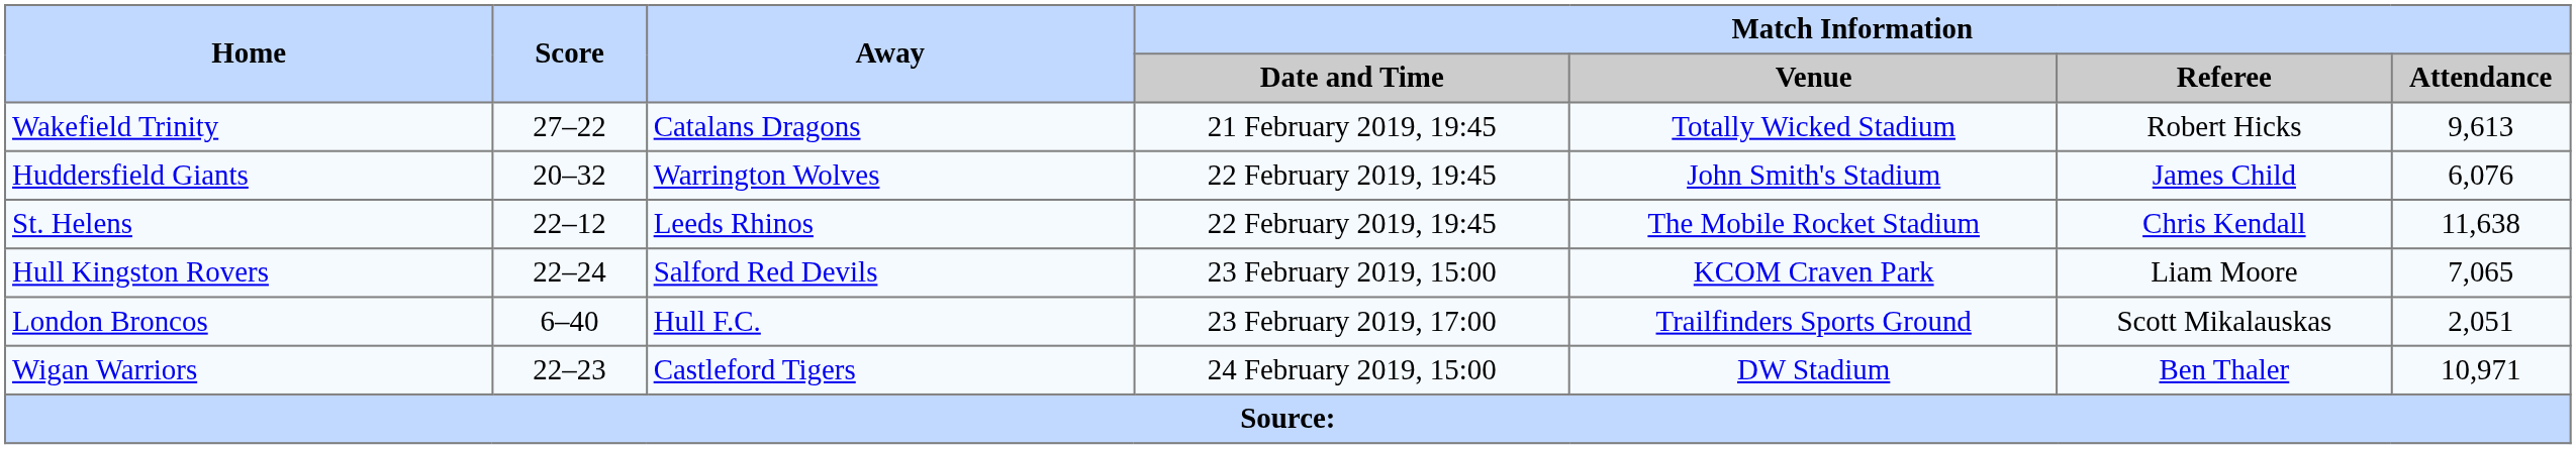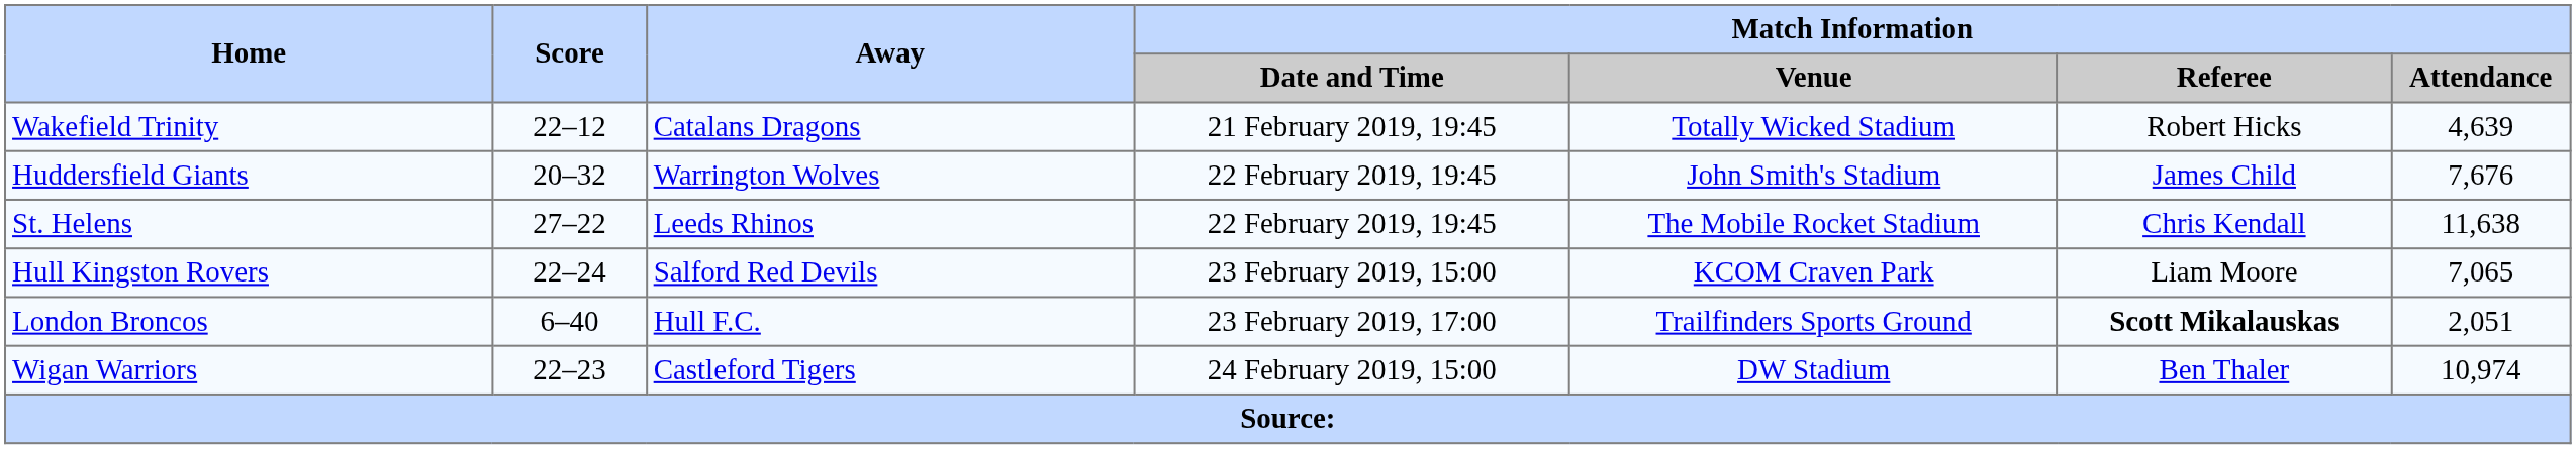Wakefield Trinity | Score: 27–22 -> 22–12
Wakefield Trinity | Match Information / Attendance: 9,613 -> 4,639
Huddersfield Giants | Match Information / Attendance: 6,076 -> 7,676
St. Helens | Score: 22–12 -> 27–22
London Broncos | Match Information / Referee: normal -> bold
Wigan Warriors | Match Information / Attendance: 10,971 -> 10,974
